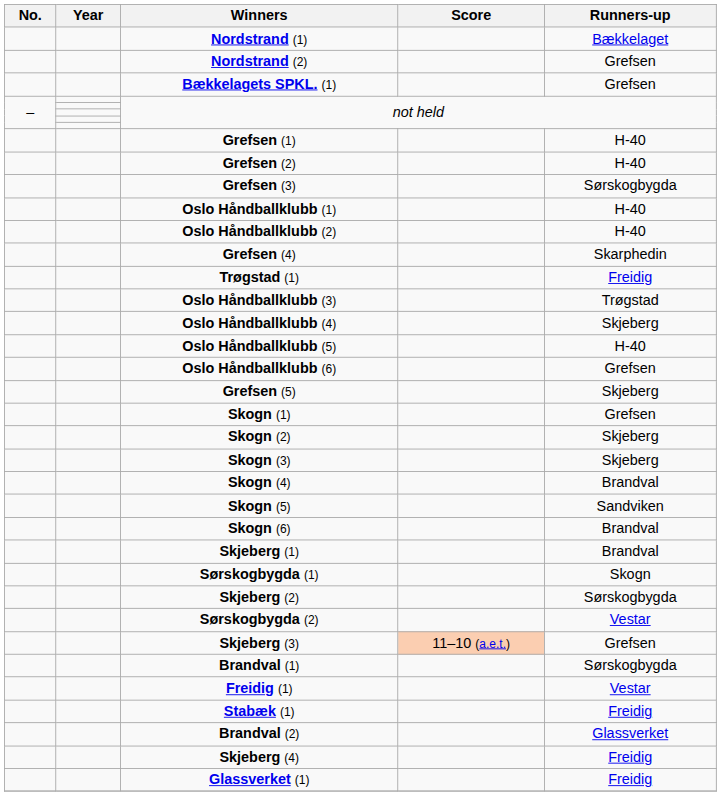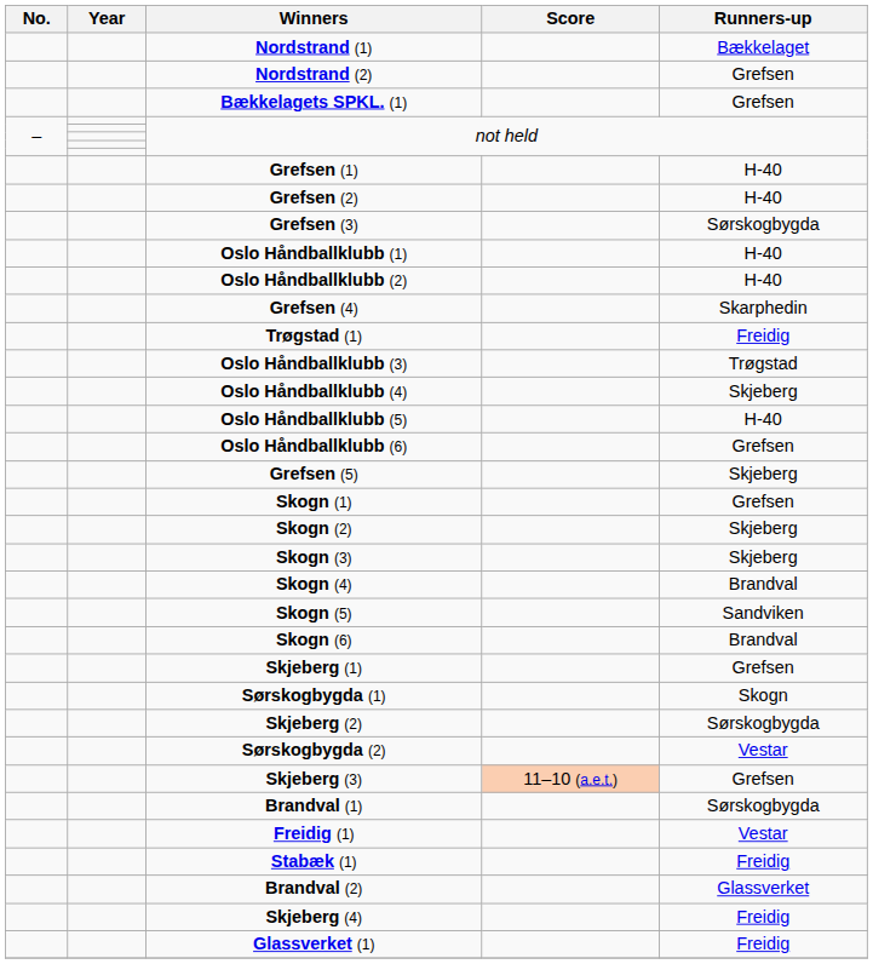Skjeberg (1) | Runners-up: Brandval -> Grefsen
